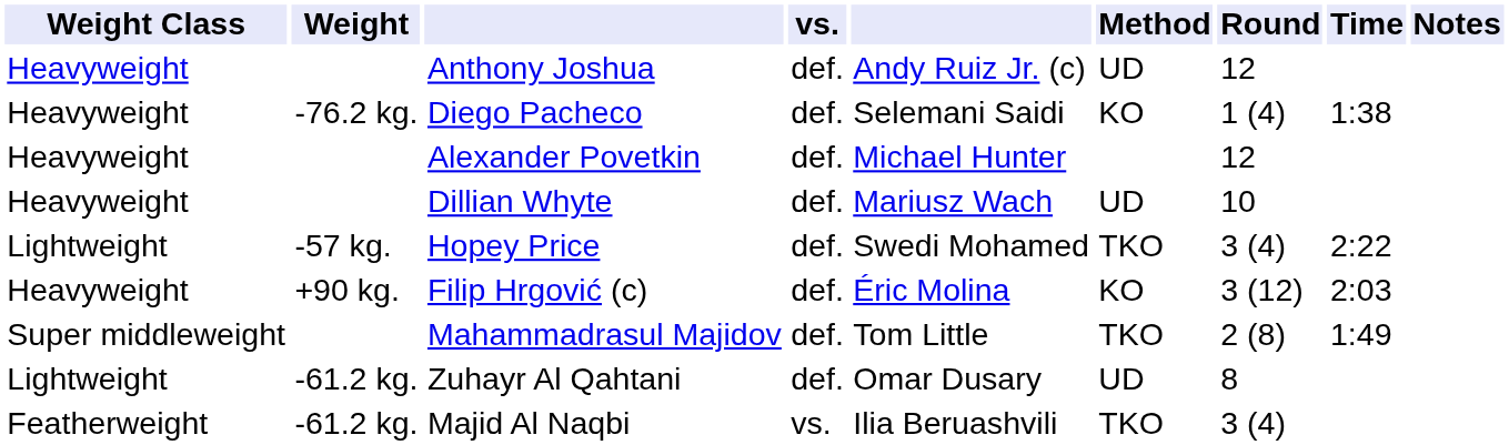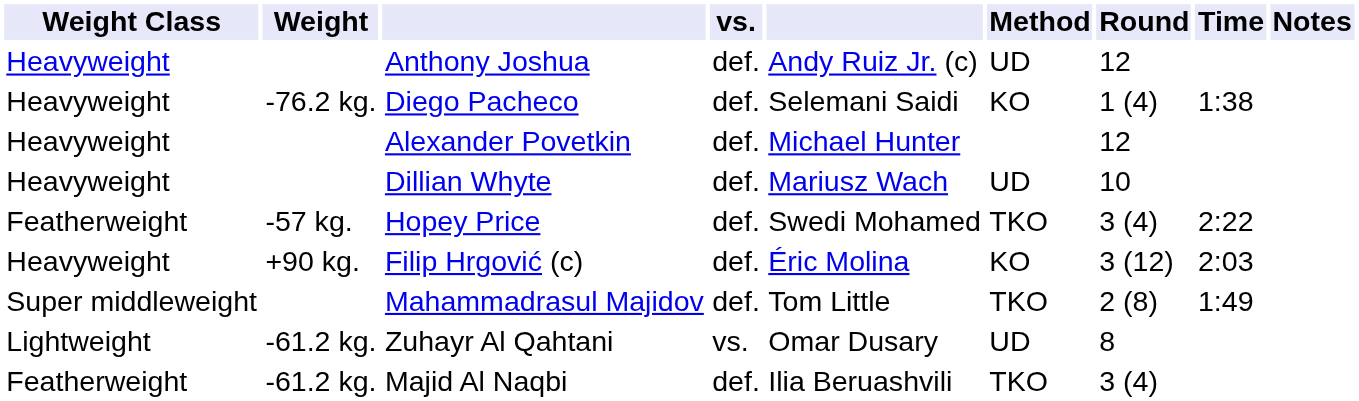Hopey Price | Weight Class: Lightweight -> Featherweight
Zuhayr Al Qahtani | vs.: def. -> vs.
Majid Al Naqbi | vs.: vs. -> def.
